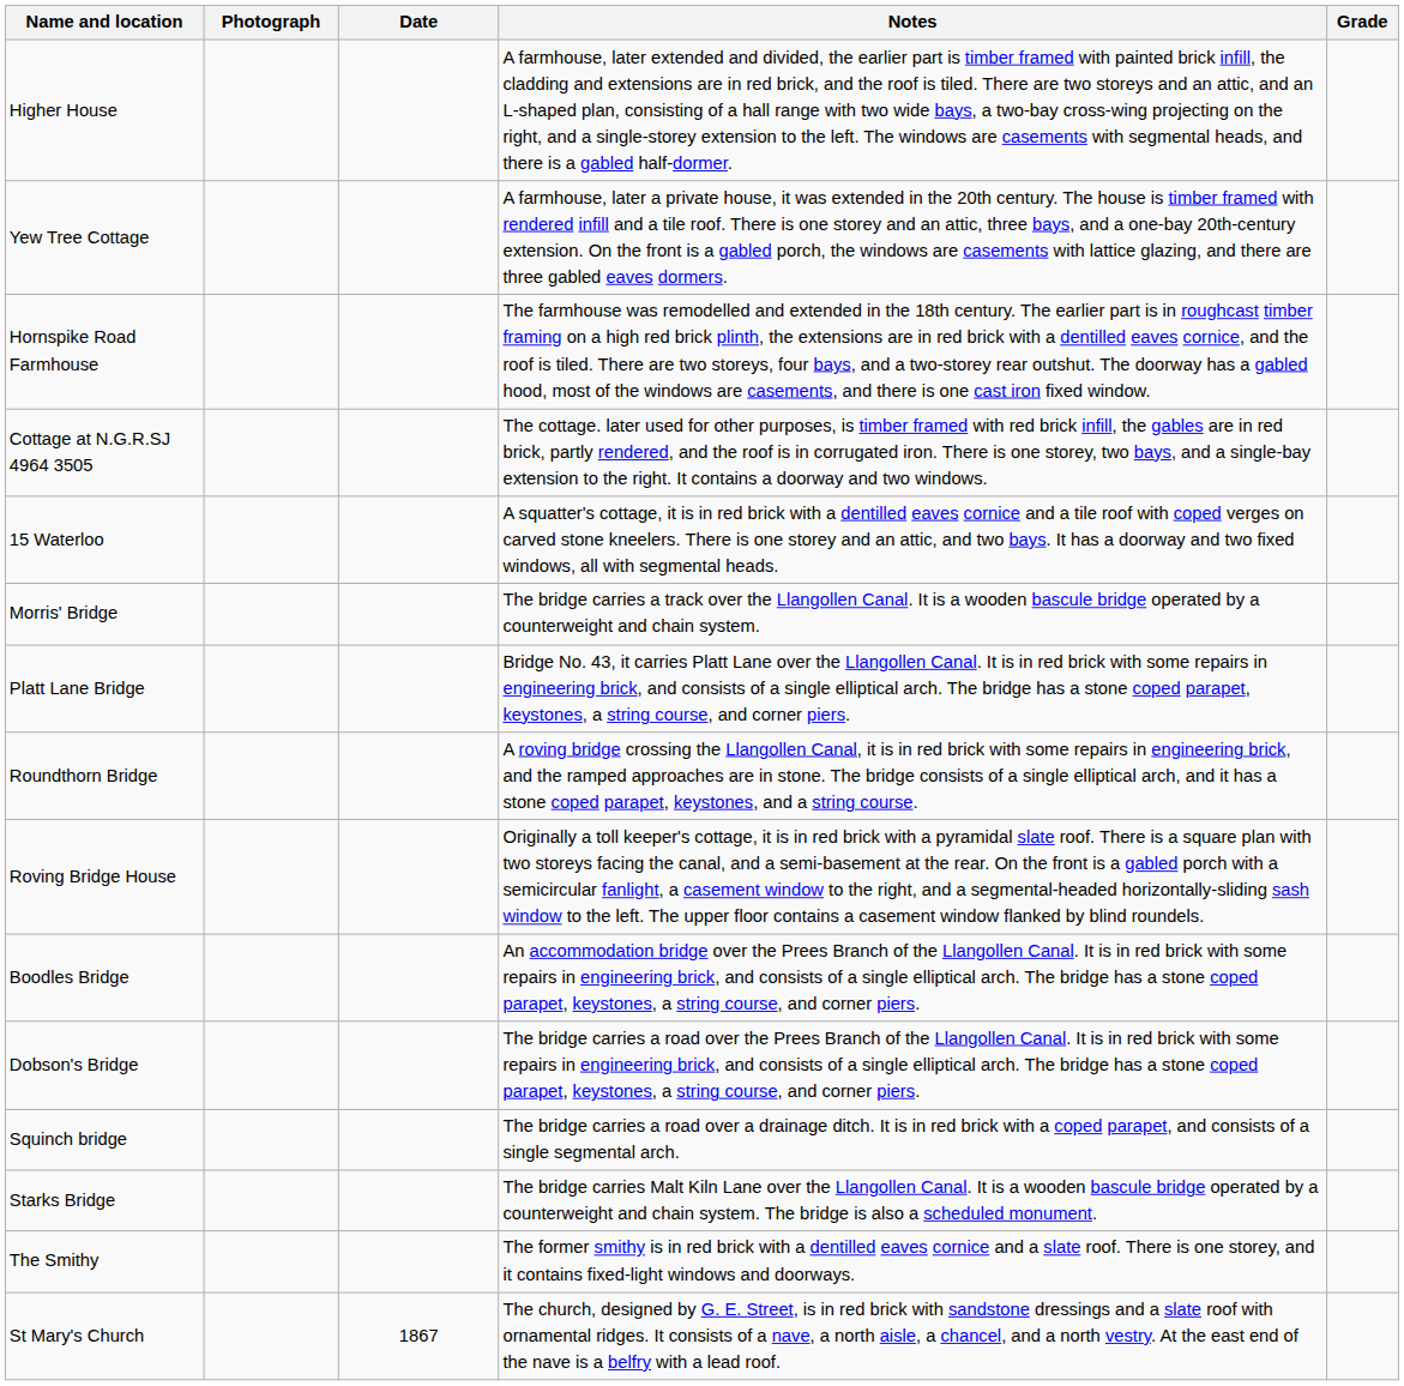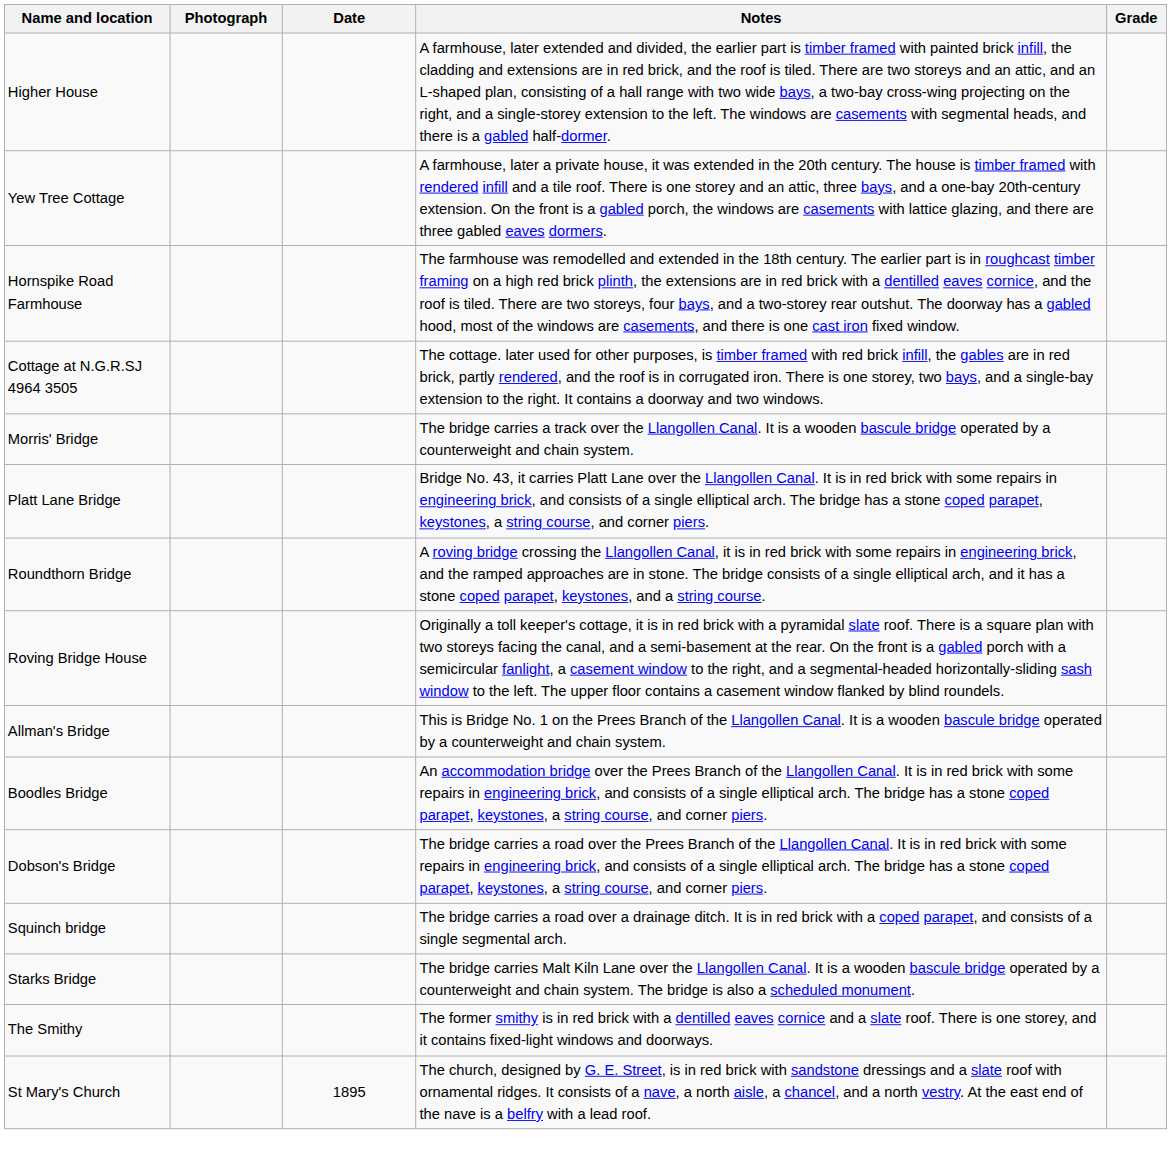- row: 15 Waterloo | A squatter's cottage, it is in red brick with a dentilled eaves cornice and a tile roof with coped verges on carved stone kneelers. There is one storey and an attic, and two bays. It has a doorway and two fixed windows, all with segmental heads.
+ row: Allman's Bridge | This is Bridge No. 1 on the Prees Branch of the Llangollen Canal. It is a wooden bascule bridge operated by a counterweight and chain system.
St Mary's Church | Date: 1867 -> 1895
